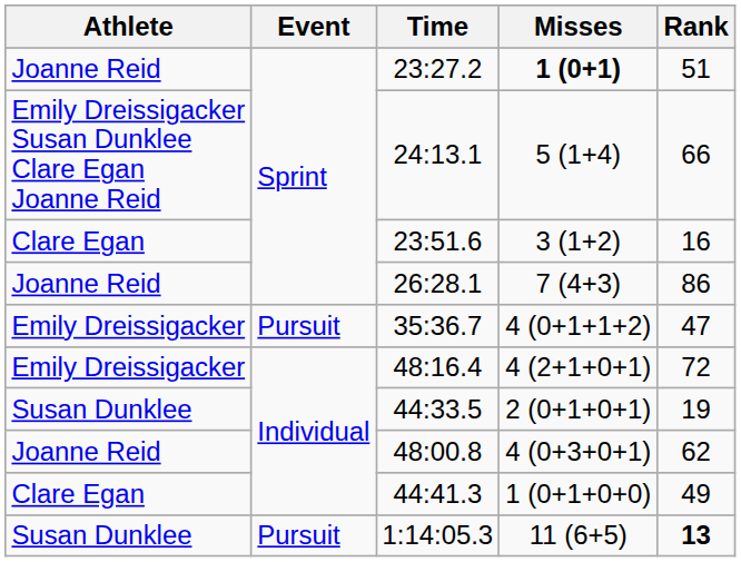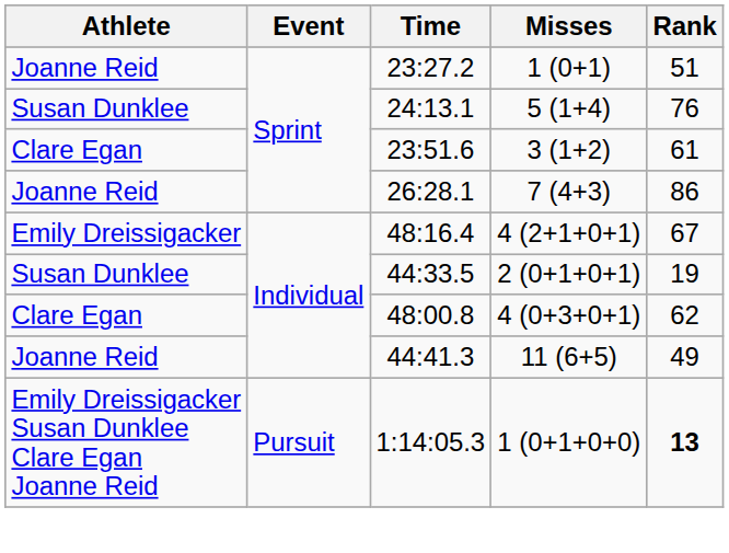23:27.2 | Misses: bold -> normal
24:13.1 | Athlete: Emily Dreissigacker Susan Dunklee Clare Egan Joanne Reid -> Susan Dunklee
24:13.1 | Rank: 66 -> 76
23:51.6 | Rank: 16 -> 61
- row: Emily Dreissigacker | Pursuit | 35:36.7 | 4 (0+1+1+2) | 47
48:16.4 | Rank: 72 -> 67
48:00.8 | Athlete: Joanne Reid -> Clare Egan
44:41.3 | Athlete: Clare Egan -> Joanne Reid
44:41.3 | Misses: 1 (0+1+0+0) -> 11 (6+5)
1:14:05.3 | Athlete: Susan Dunklee -> Emily Dreissigacker Susan Dunklee Clare Egan Joanne Reid
1:14:05.3 | Misses: 11 (6+5) -> 1 (0+1+0+0)
